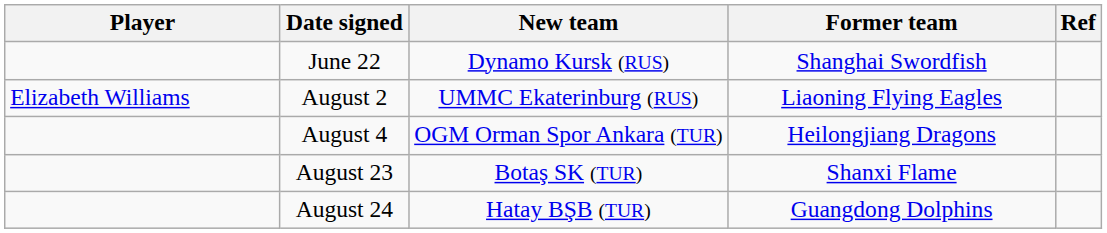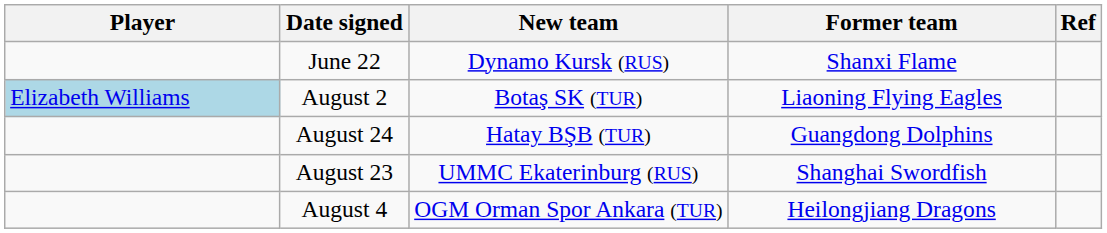June 22 | Former team: Shanghai Swordfish -> Shanxi Flame
August 2 | Player: no background -> lightblue background
August 2 | New team: UMMC Ekaterinburg (RUS) -> Botaş SK (TUR)
rows swapped: August 4 <-> August 24
August 23 | New team: Botaş SK (TUR) -> UMMC Ekaterinburg (RUS)
August 23 | Former team: Shanxi Flame -> Shanghai Swordfish
